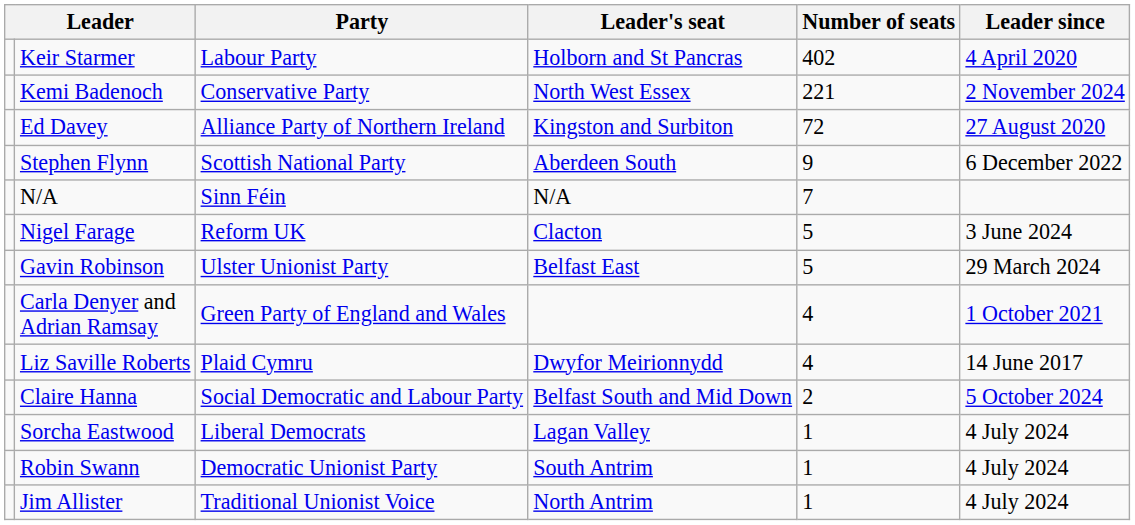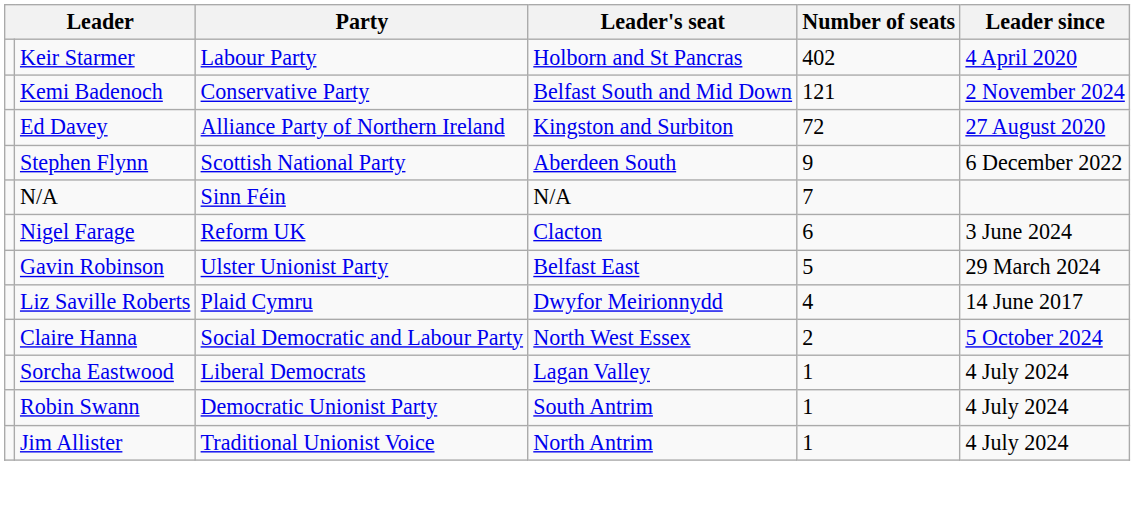Kemi Badenoch | Leader's seat: North West Essex -> Belfast South and Mid Down
Kemi Badenoch | Number of seats: 221 -> 121
Nigel Farage | Number of seats: 5 -> 6
- row: Carla Denyer and Adrian Ramsay | Green Party of England and Wales | 4 | 1 October 2021
Claire Hanna | Leader's seat: Belfast South and Mid Down -> North West Essex
